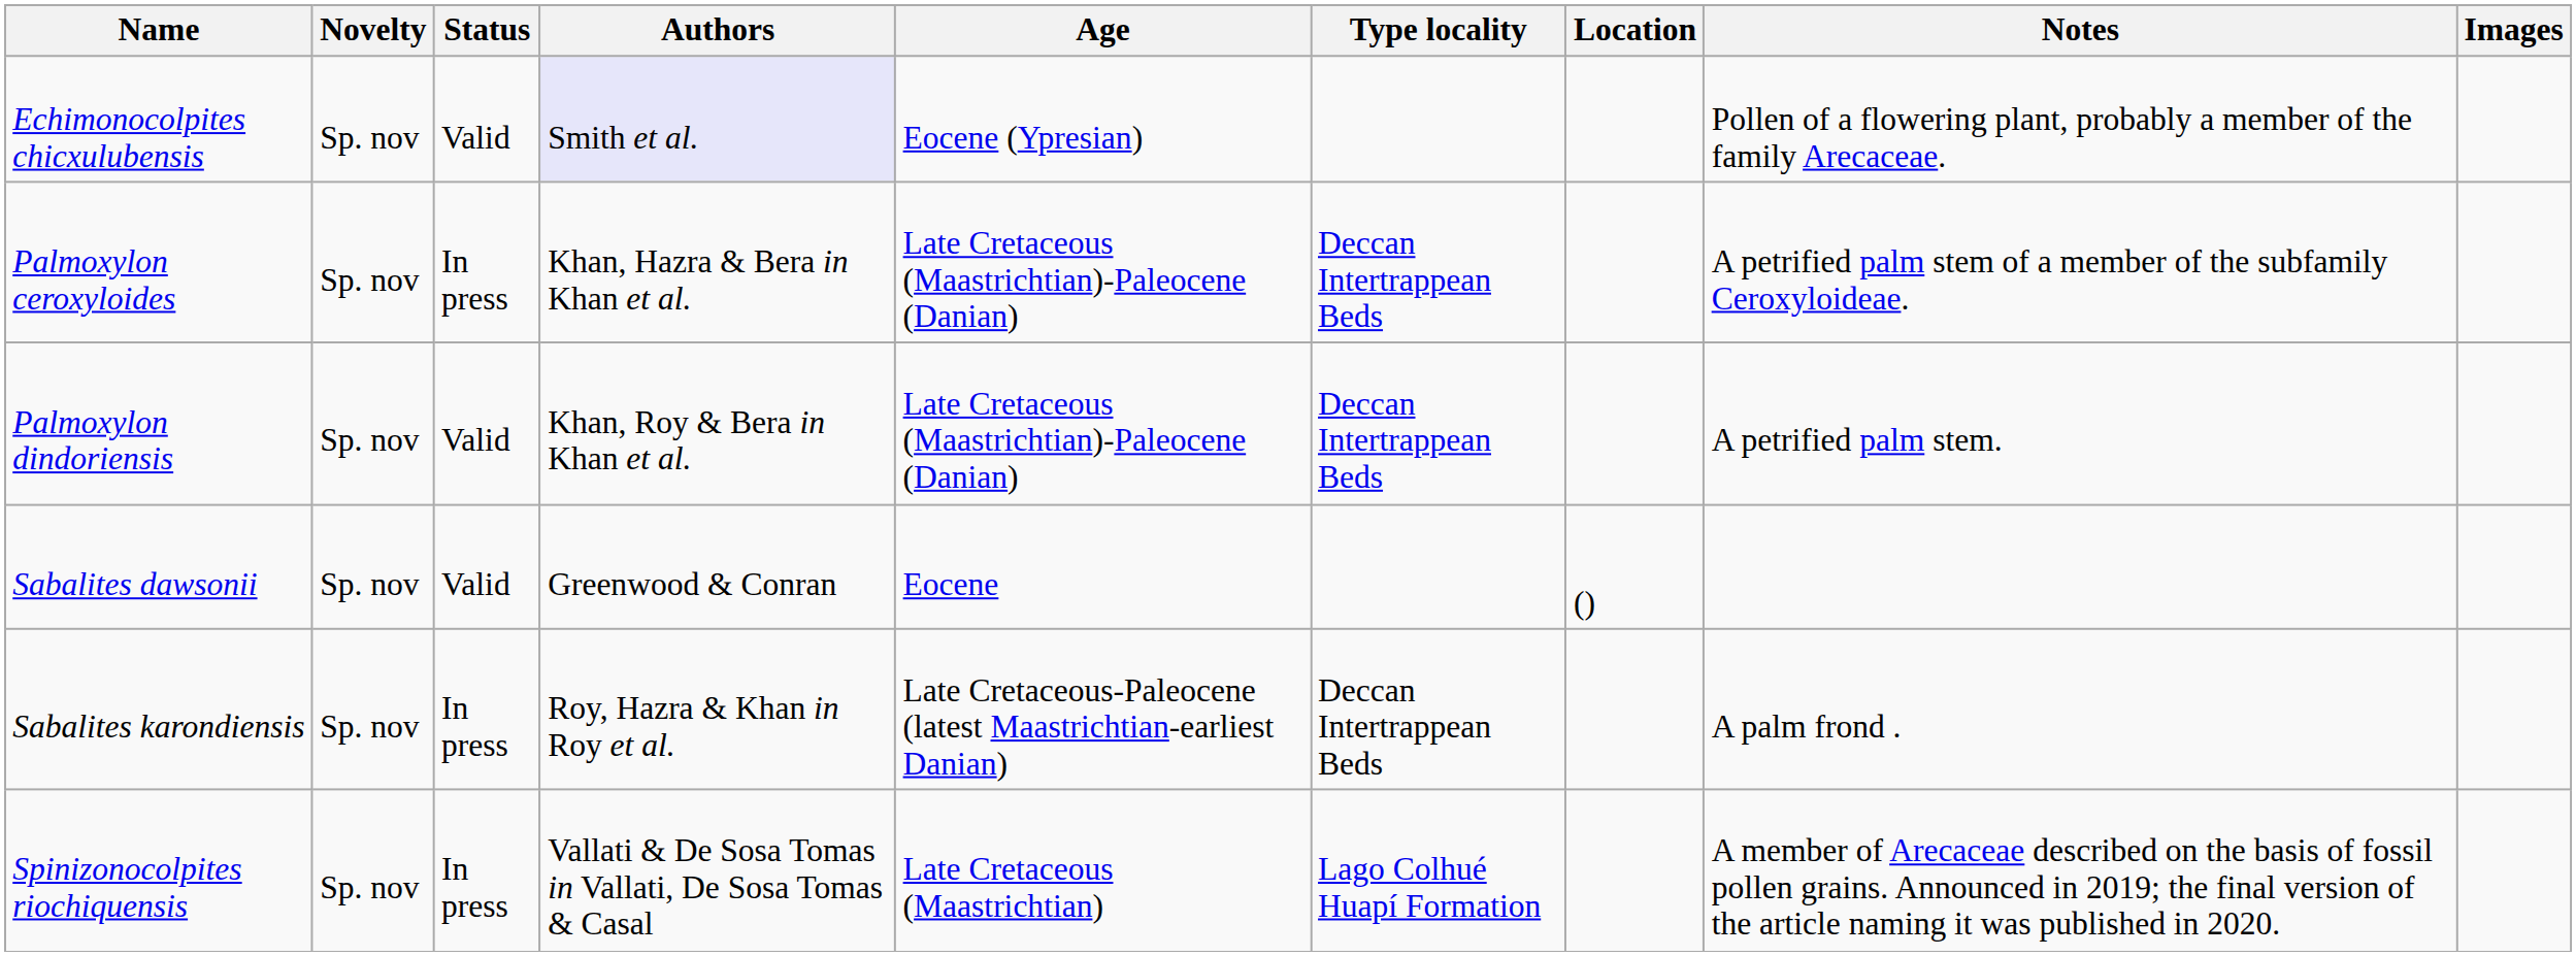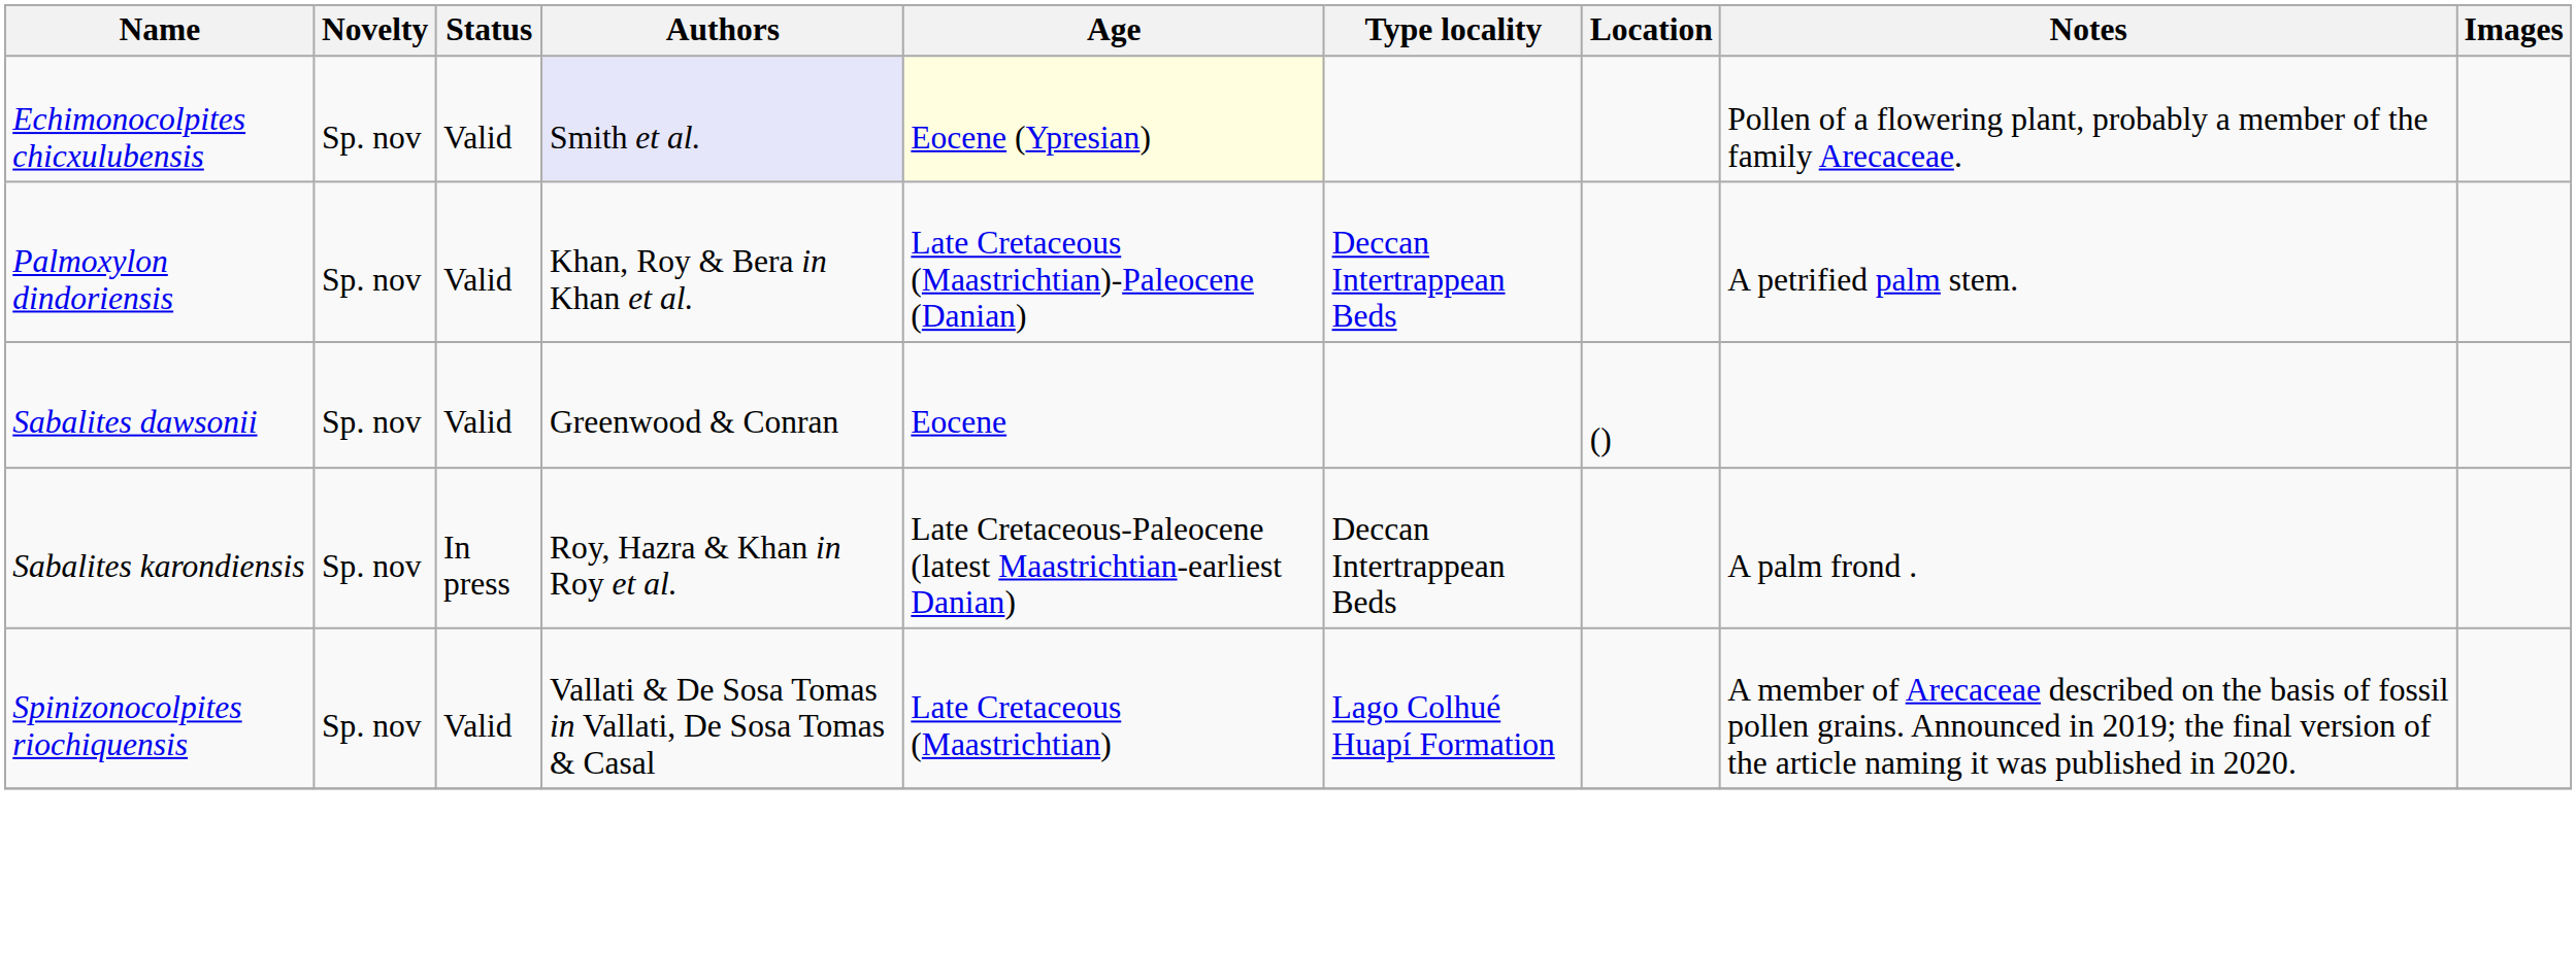Echimonocolpites chicxulubensis | Age: no background -> lightyellow background
- row: Palmoxylon ceroxyloides | Sp. nov | In press | Khan, Hazra & Bera in Khan et al. | Late Cretaceous (Maastrichtian)-Paleocene (Danian) | Deccan Intertrappean Beds | A petrified palm stem of a member of the subfamily Ceroxyloideae.
Spinizonocolpites riochiquensis | Status: In press -> Valid
